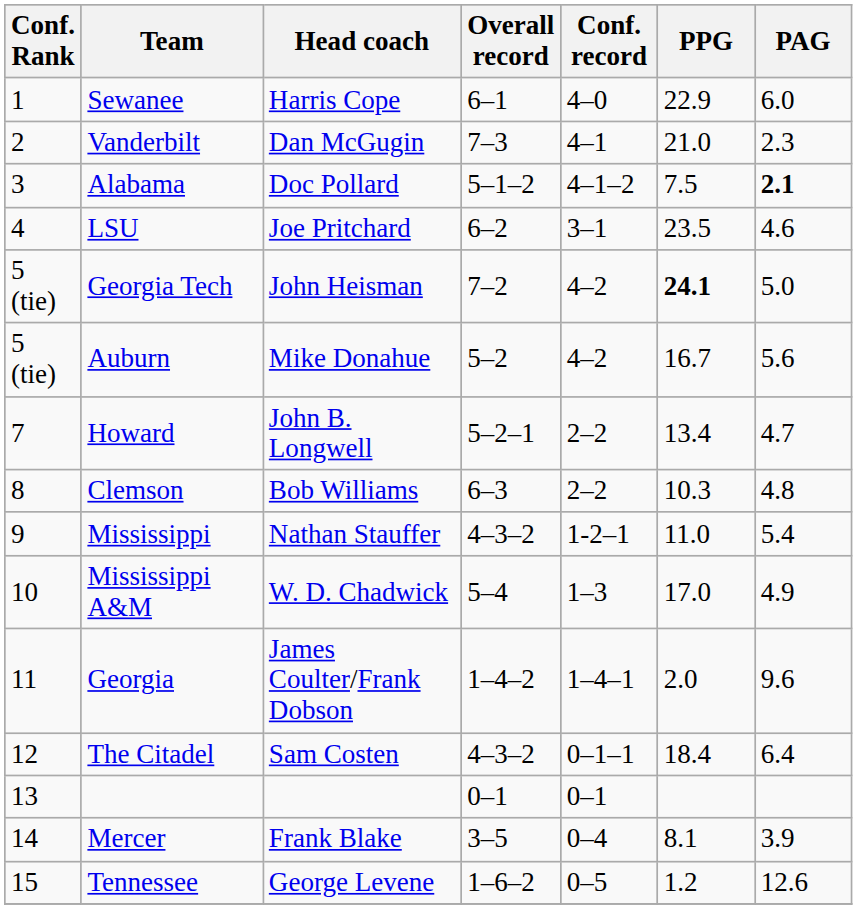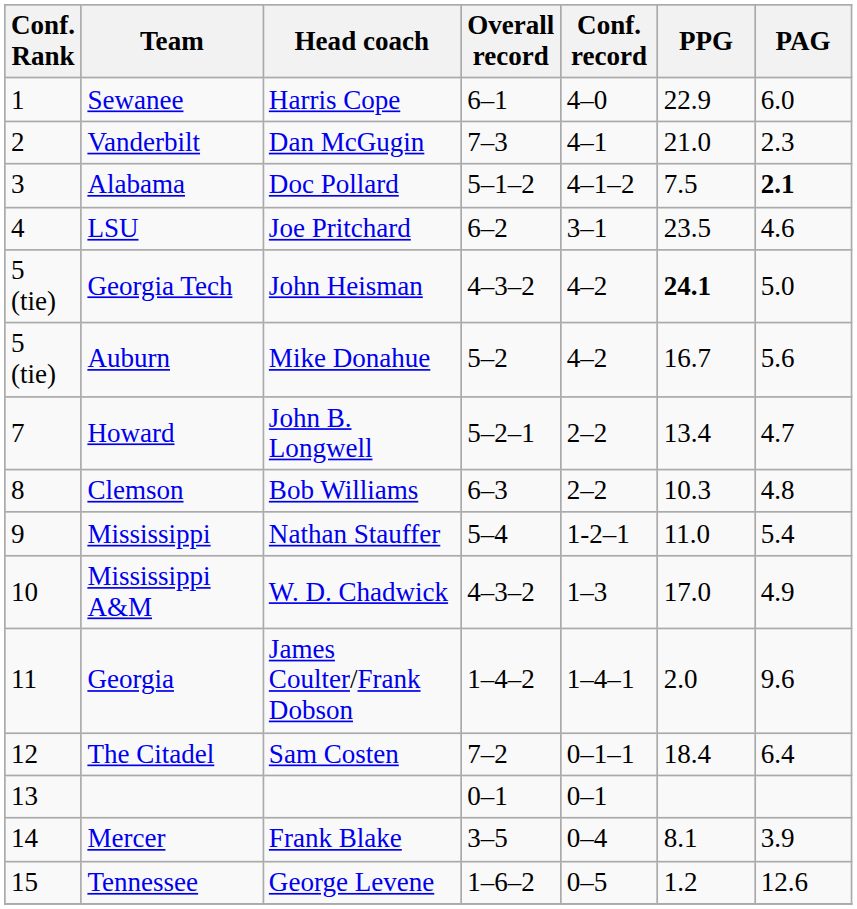Georgia Tech | Overall record: 7–2 -> 4–3–2
Mississippi | Overall record: 4–3–2 -> 5–4
Mississippi A&M | Overall record: 5–4 -> 4–3–2
The Citadel | Overall record: 4–3–2 -> 7–2
